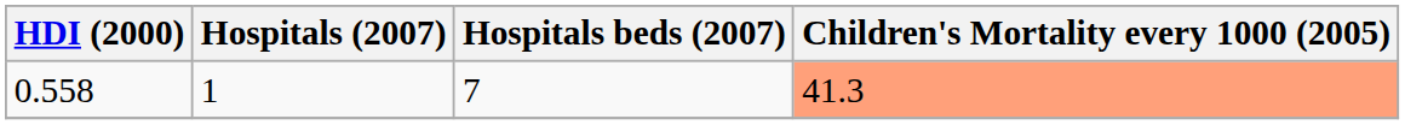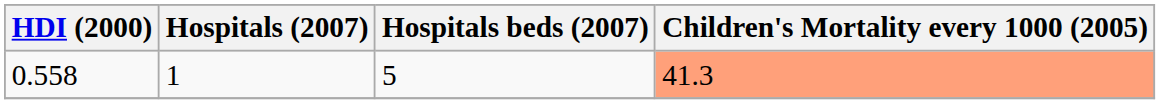0.558 | Hospitals beds (2007): 7 -> 5
